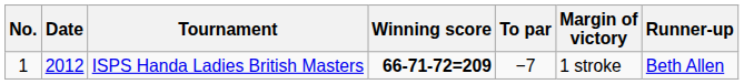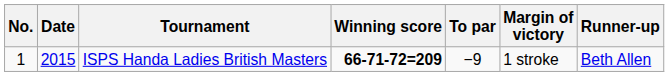ISPS Handa Ladies British Masters | Date: 2012 -> 2015
ISPS Handa Ladies British Masters | To par: −7 -> −9
